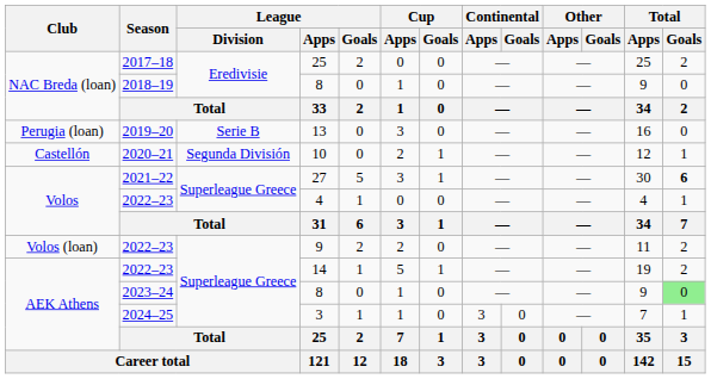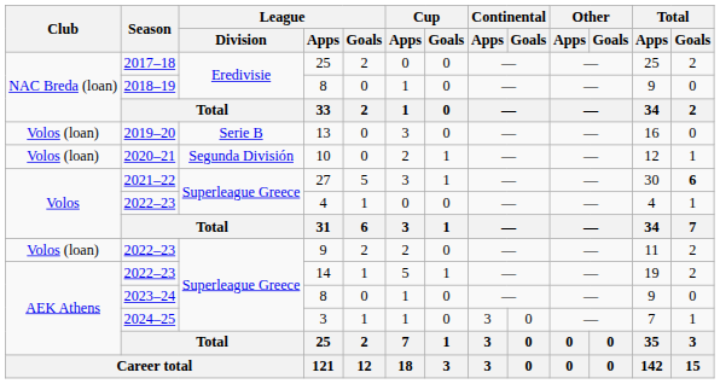13 | Club: Perugia (loan) -> Volos (loan)
10 | Club: Castellón -> Volos (loan)
2023–24 / 8 | Total / Goals: lightgreen background -> no background
